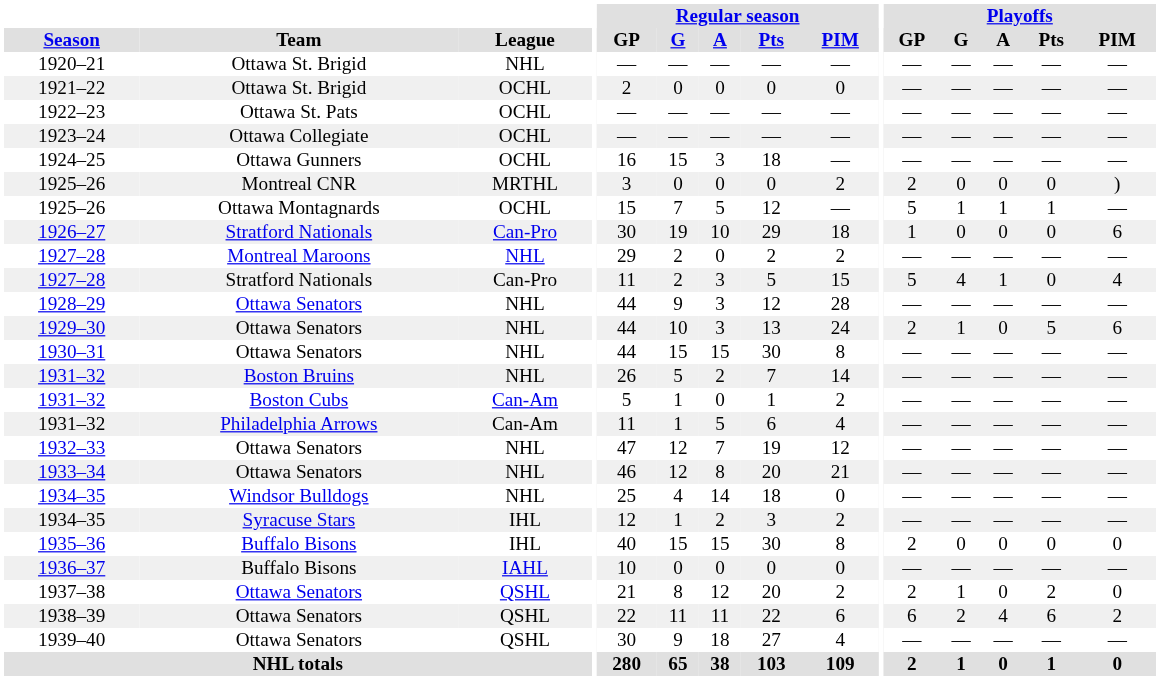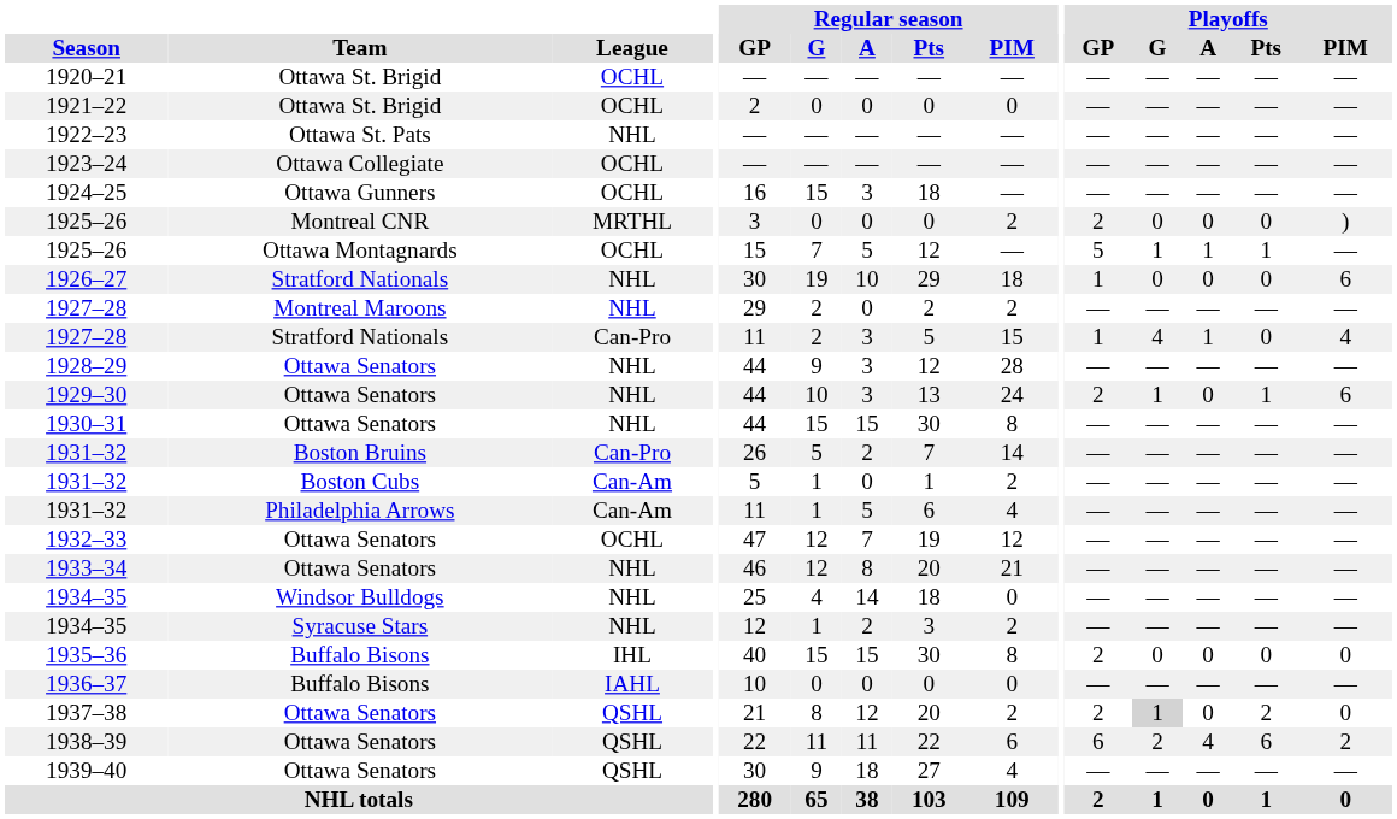1920–21 | League: NHL -> OCHL
1922–23 | League: OCHL -> NHL
1926–27 | League: Can-Pro -> NHL
1927–28 / Stratford Nationals | Playoffs / GP: 5 -> 1
1929–30 | Playoffs / Pts: 5 -> 1
1931–32 / Boston Bruins | League: NHL -> Can-Pro
1932–33 | League: NHL -> OCHL
1934–35 / Syracuse Stars | League: IHL -> NHL
1937–38 | Playoffs / G: no background -> lightgrey background
